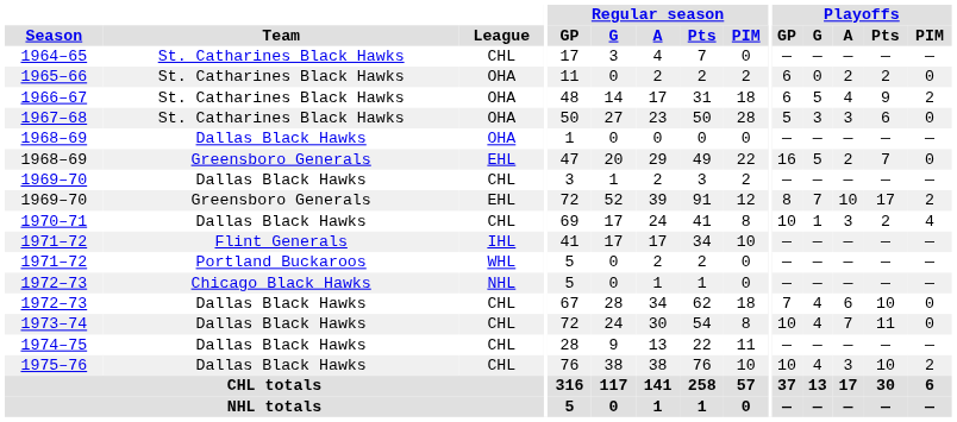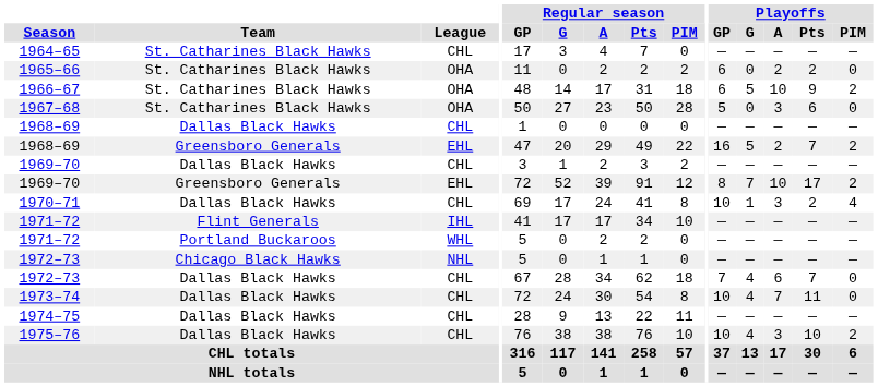1966–67 | Playoffs / A: 4 -> 10
1967–68 | Playoffs / G: 3 -> 0
1968–69 / Dallas Black Hawks | League: OHA -> CHL
1968–69 / Greensboro Generals | Playoffs / PIM: 0 -> 2
1972–73 / Dallas Black Hawks | Playoffs / Pts: 10 -> 7
